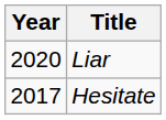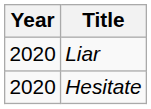Hesitate | Year: 2017 -> 2020
